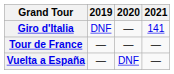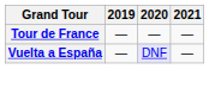- row: Giro d'Italia | DNF | — | 141
Vuelta a España | 2020: no background -> lavender background
